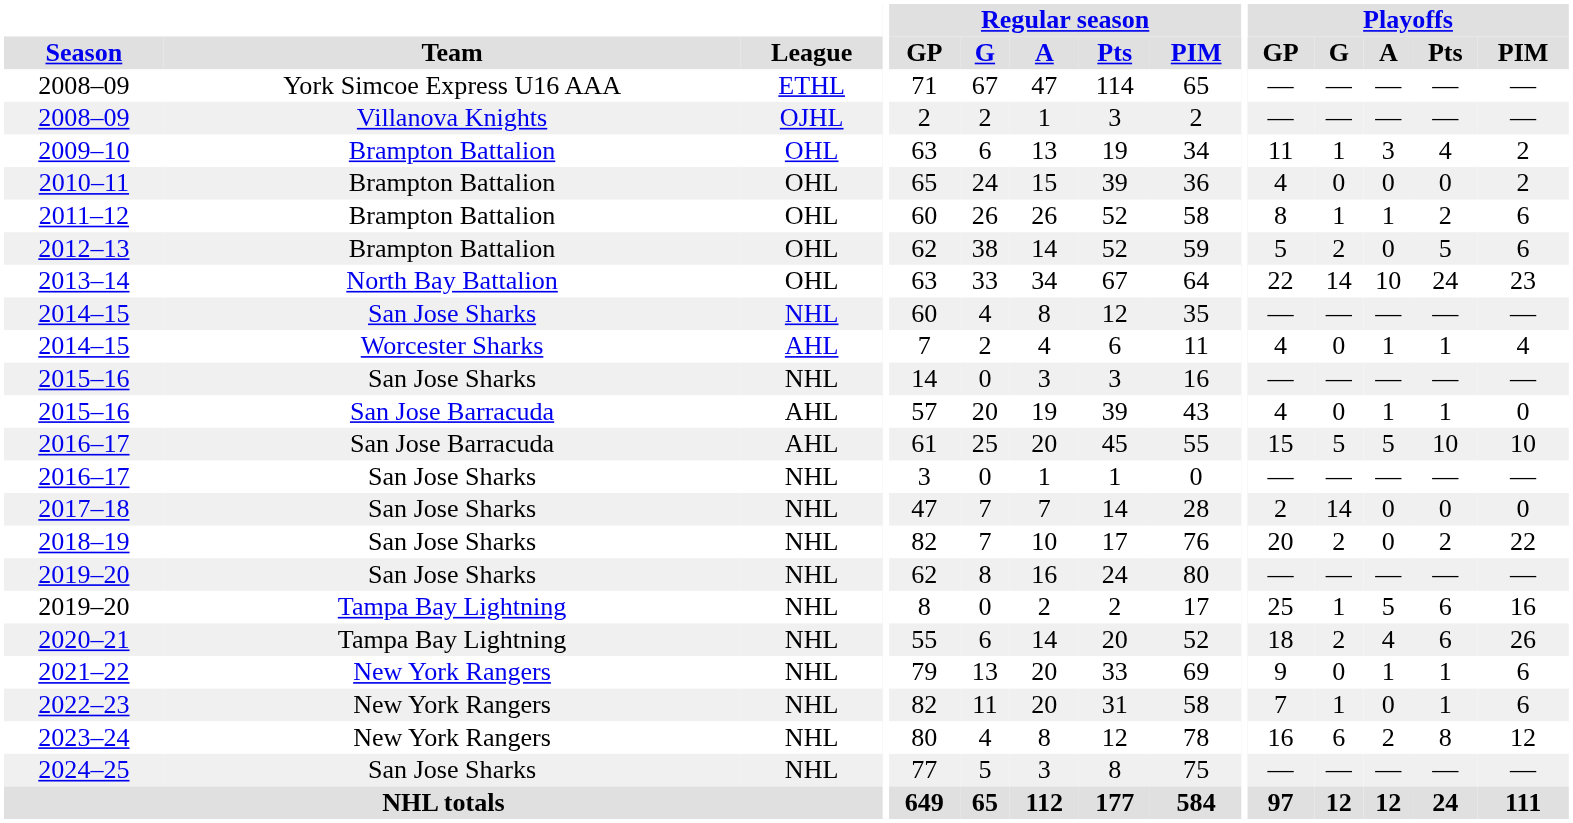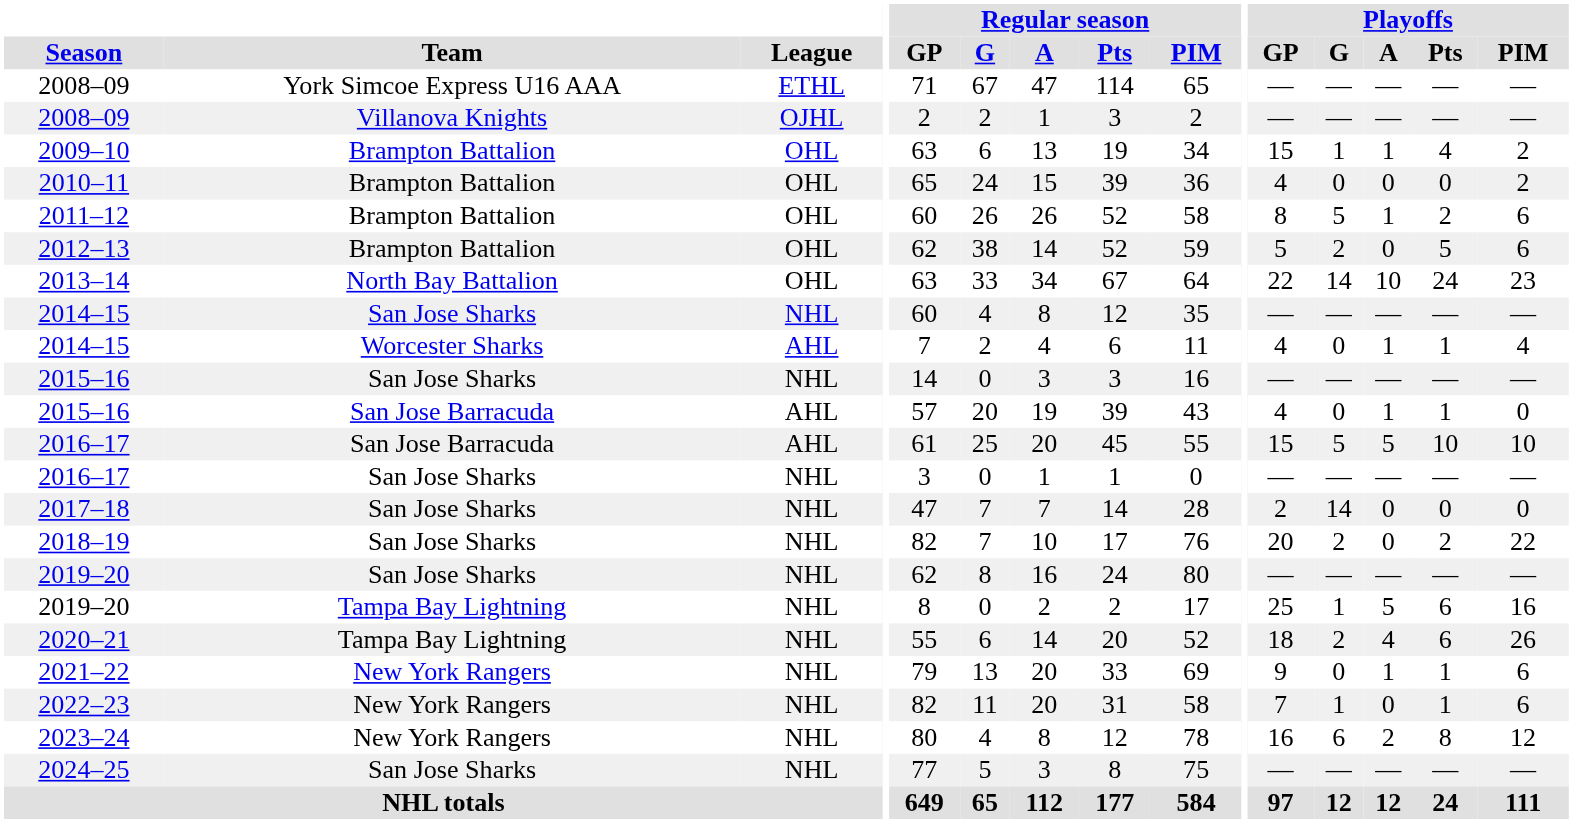2009–10 | Playoffs / GP: 11 -> 15
2009–10 | Playoffs / A: 3 -> 1
2011–12 | Playoffs / G: 1 -> 5
